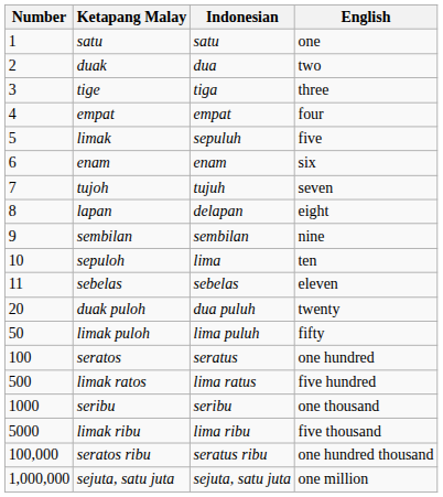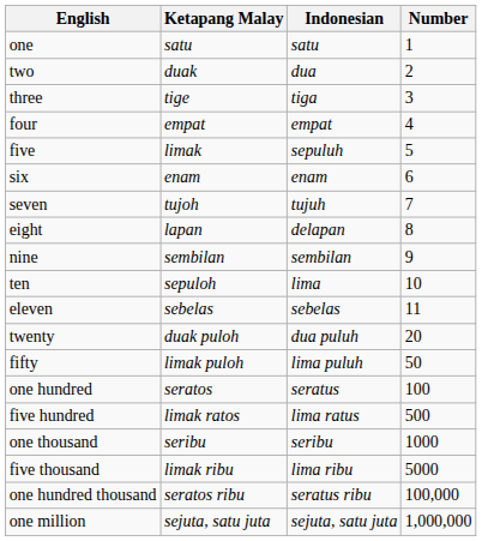columns swapped: Number <-> English
